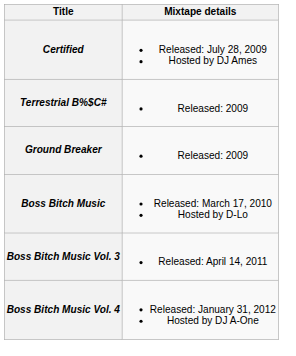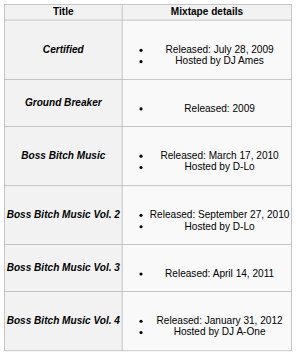- row: Terrestrial B%$C# | Released: 2009
+ row: Boss Bitch Music Vol. 2 | Released: September 27, 2010 Hosted by D-Lo
